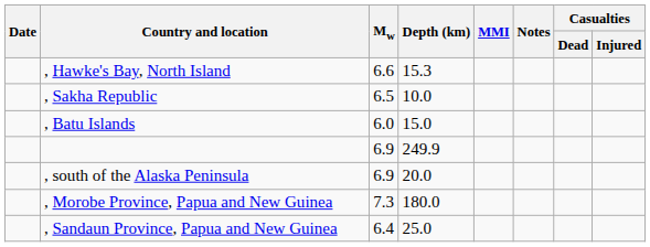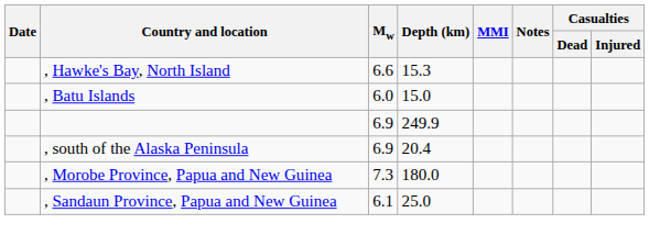- row: , Sakha Republic | 6.5 | 10.0
, south of the Alaska Peninsula | Depth (km): 20.0 -> 20.4
, Sandaun Province, Papua and New Guinea | Mw: 6.4 -> 6.1
